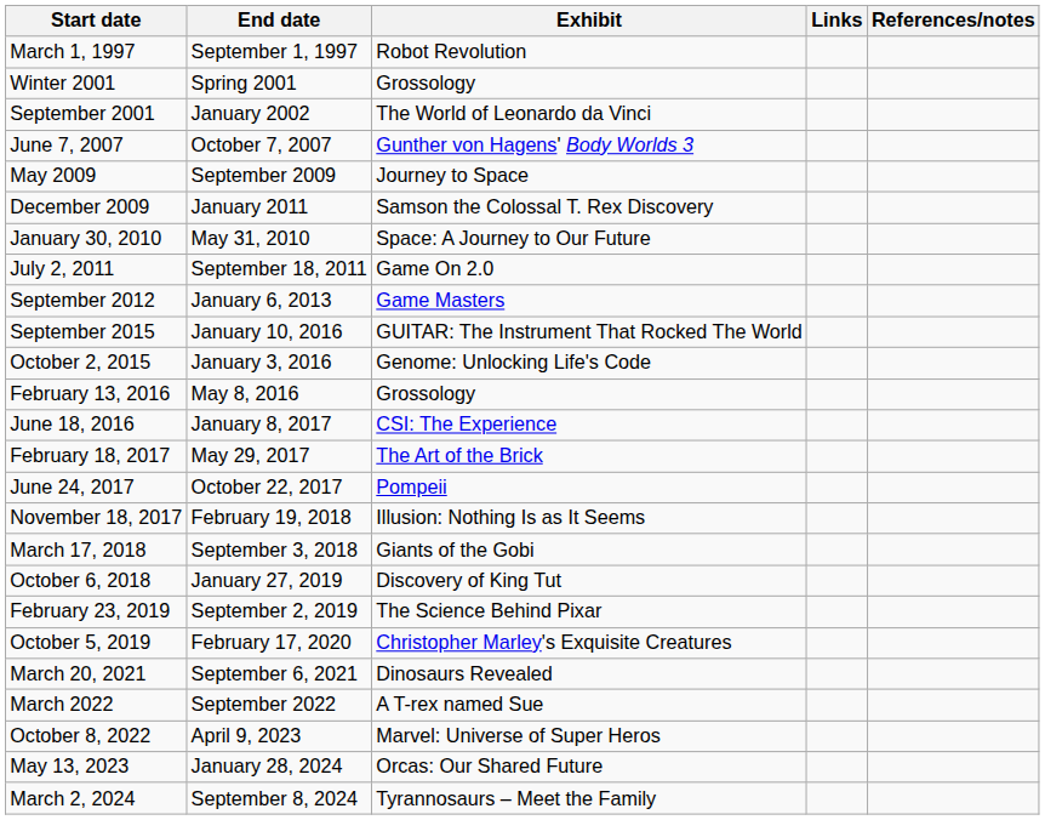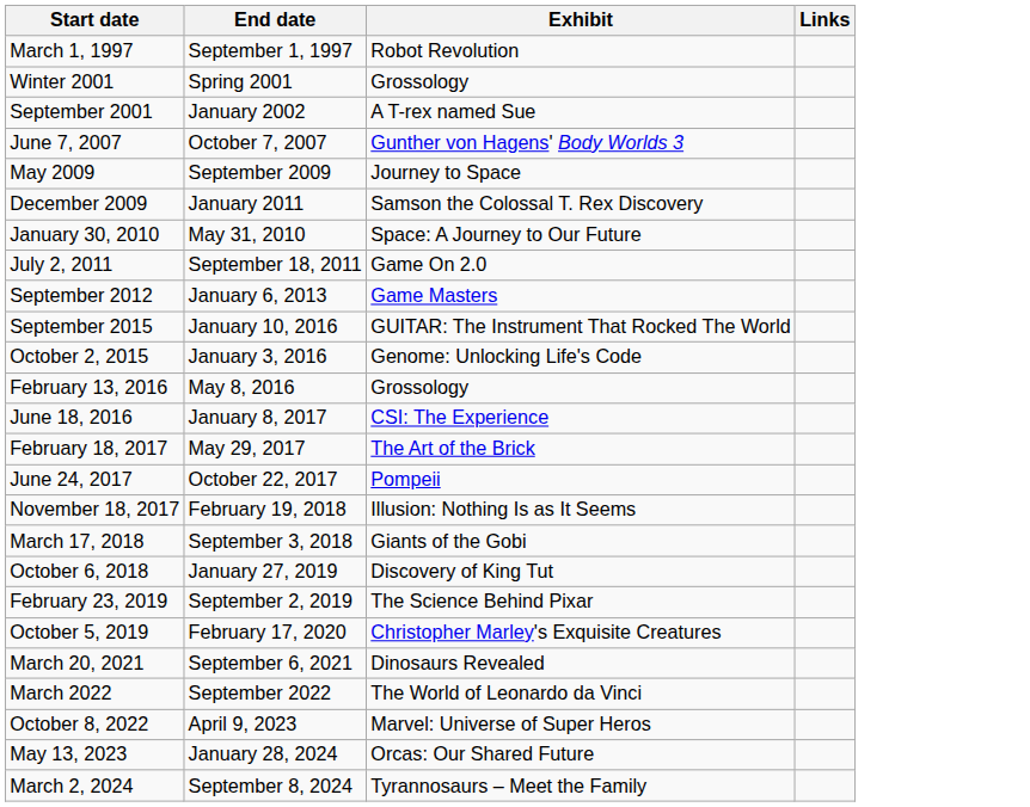- column: References/notes
September 2001 | Exhibit: The World of Leonardo da Vinci -> A T-rex named Sue
March 2022 | Exhibit: A T-rex named Sue -> The World of Leonardo da Vinci
